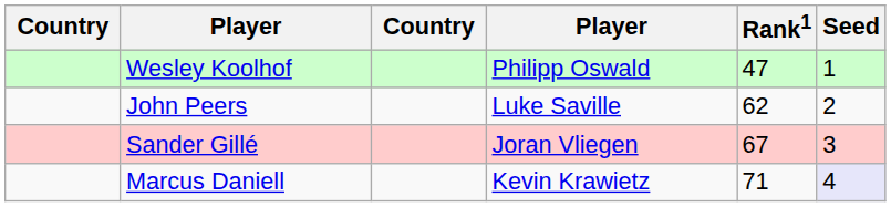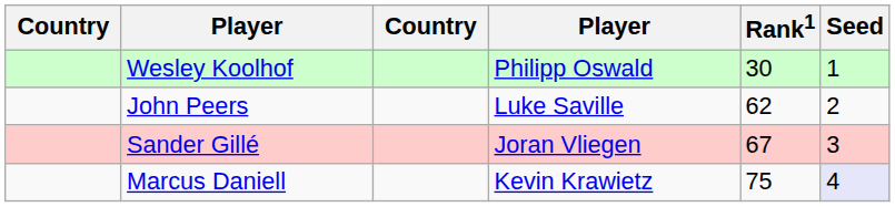Wesley Koolhof | Rank1: 47 -> 30
Marcus Daniell | Rank1: 71 -> 75
